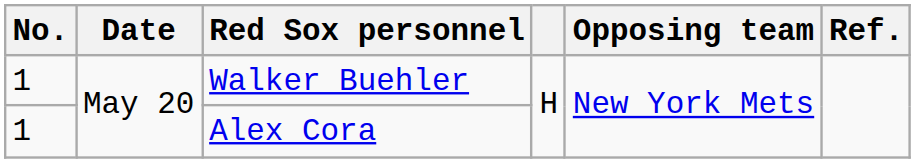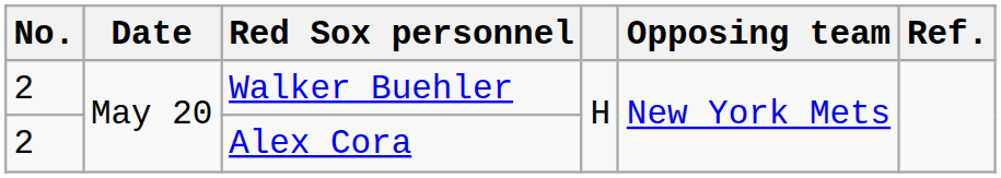Walker Buehler | No.: 1 -> 2
Alex Cora | No.: 1 -> 2
